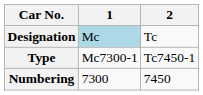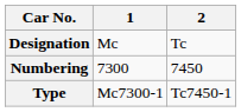Designation | 1: lightblue background -> no background
rows swapped: Type <-> Numbering
